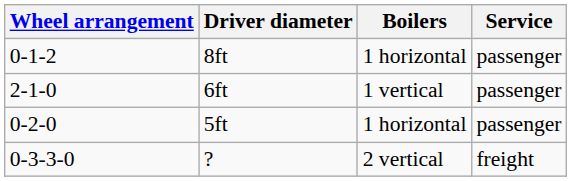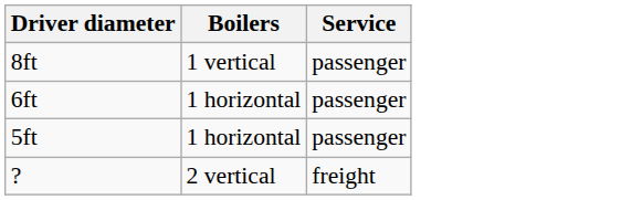- column: Wheel arrangement | 0-1-2 | 2-1-0 | 0-2-0 | 0-3-3-0
8ft | Boilers: 1 horizontal -> 1 vertical
6ft | Boilers: 1 vertical -> 1 horizontal
